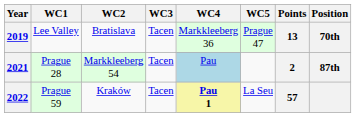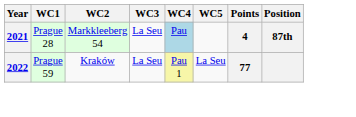- row: 2019 | Lee Valley | Bratislava | Tacen | Markkleeberg 36 | Prague 47 | 13 | 70th
2021 | WC3: Tacen -> La Seu
2021 | Points: 2 -> 4
2022 | WC3: Tacen -> La Seu
2022 | WC4: bold -> normal
2022 | Points: 57 -> 77
